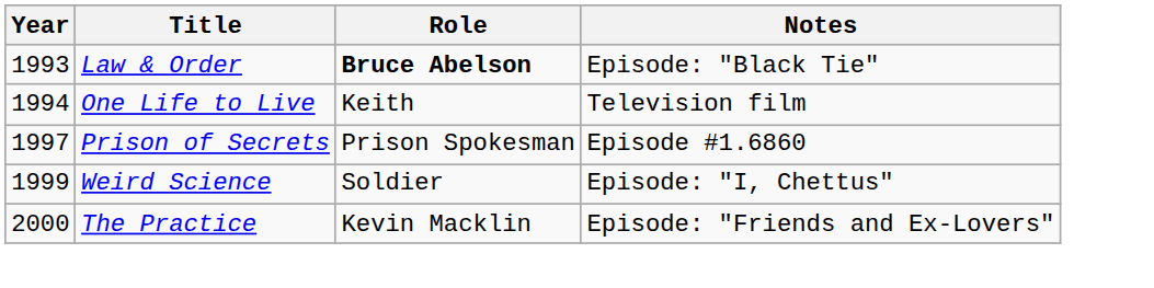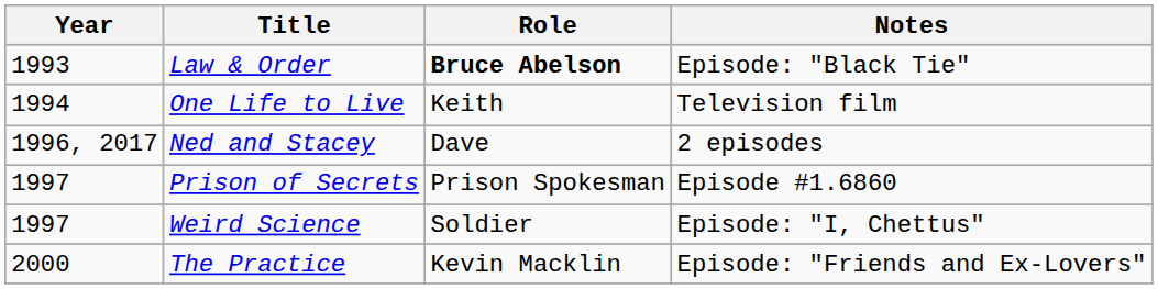+ row: 1996, 2017 | Ned and Stacey | Dave | 2 episodes
Weird Science | Year: 1999 -> 1997
